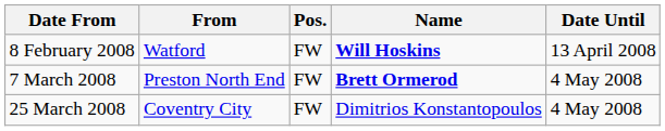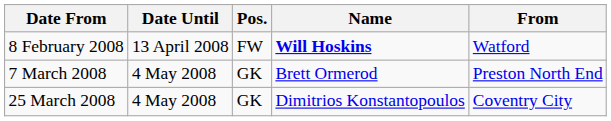columns swapped: Date Until <-> From
7 March 2008 | Pos.: FW -> GK
7 March 2008 | Name: bold -> normal
25 March 2008 | Pos.: FW -> GK
